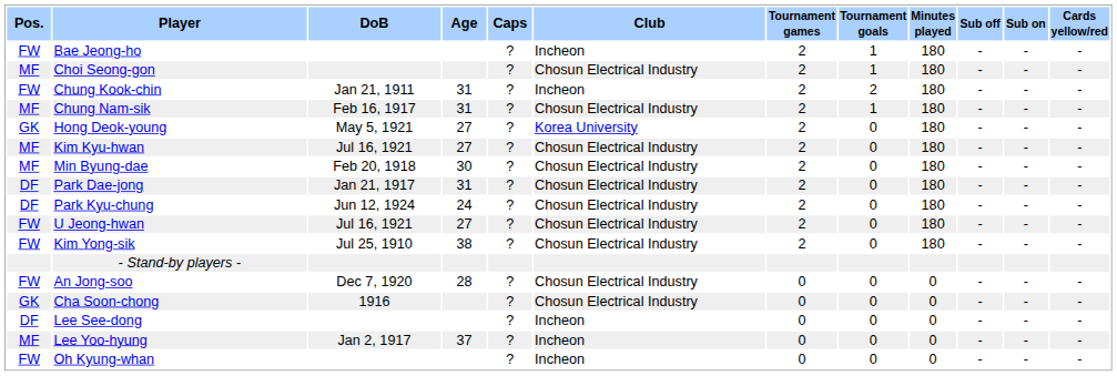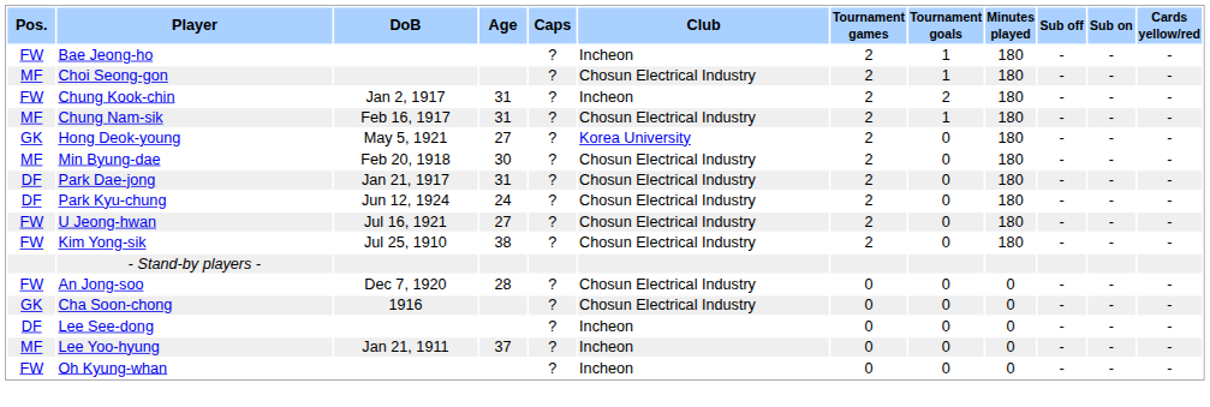Chung Kook-chin | DoB: Jan 21, 1911 -> Jan 2, 1917
- row: MF | Kim Kyu-hwan | Jul 16, 1921 | 27 | ? | Chosun Electrical Industry | 2 | 0 | 180 | - | - | -
Lee Yoo-hyung | DoB: Jan 2, 1917 -> Jan 21, 1911
